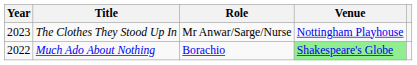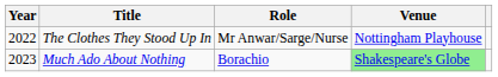The Clothes They Stood Up In | Year: 2023 -> 2022
Much Ado About Nothing | Year: 2022 -> 2023
